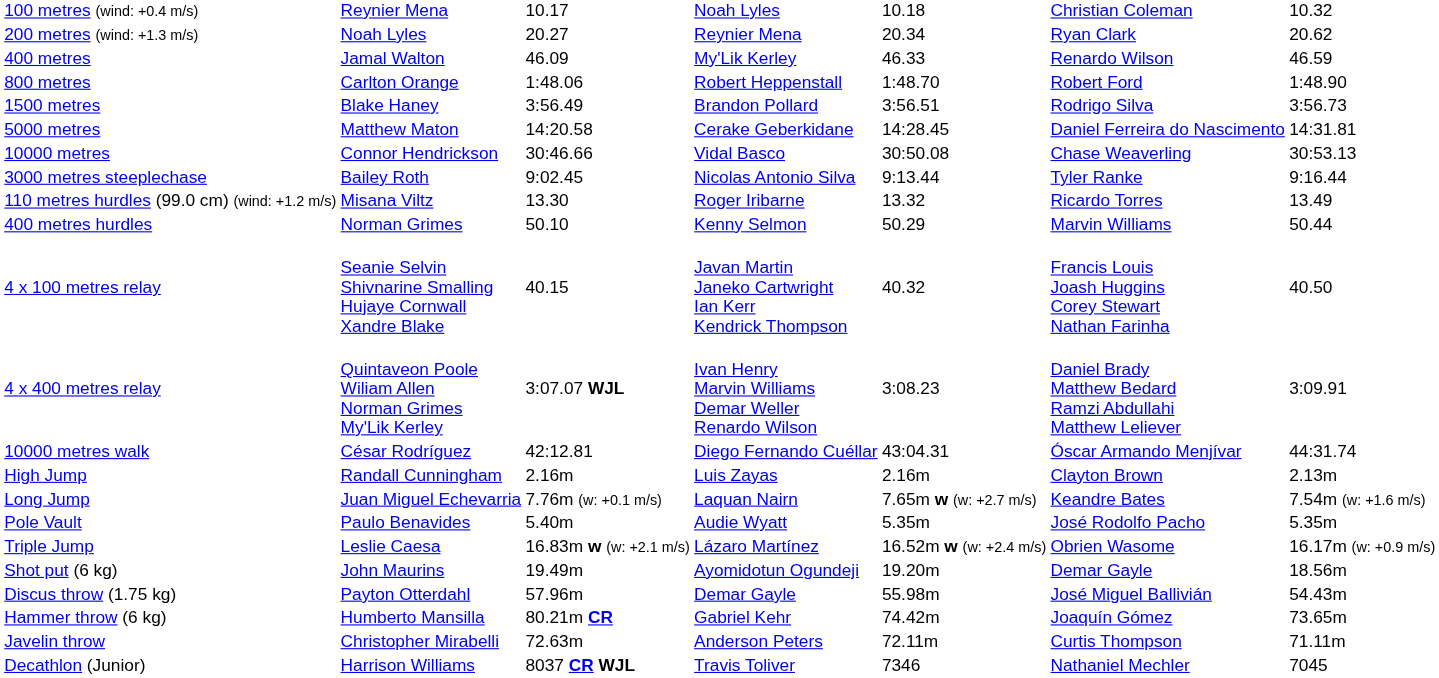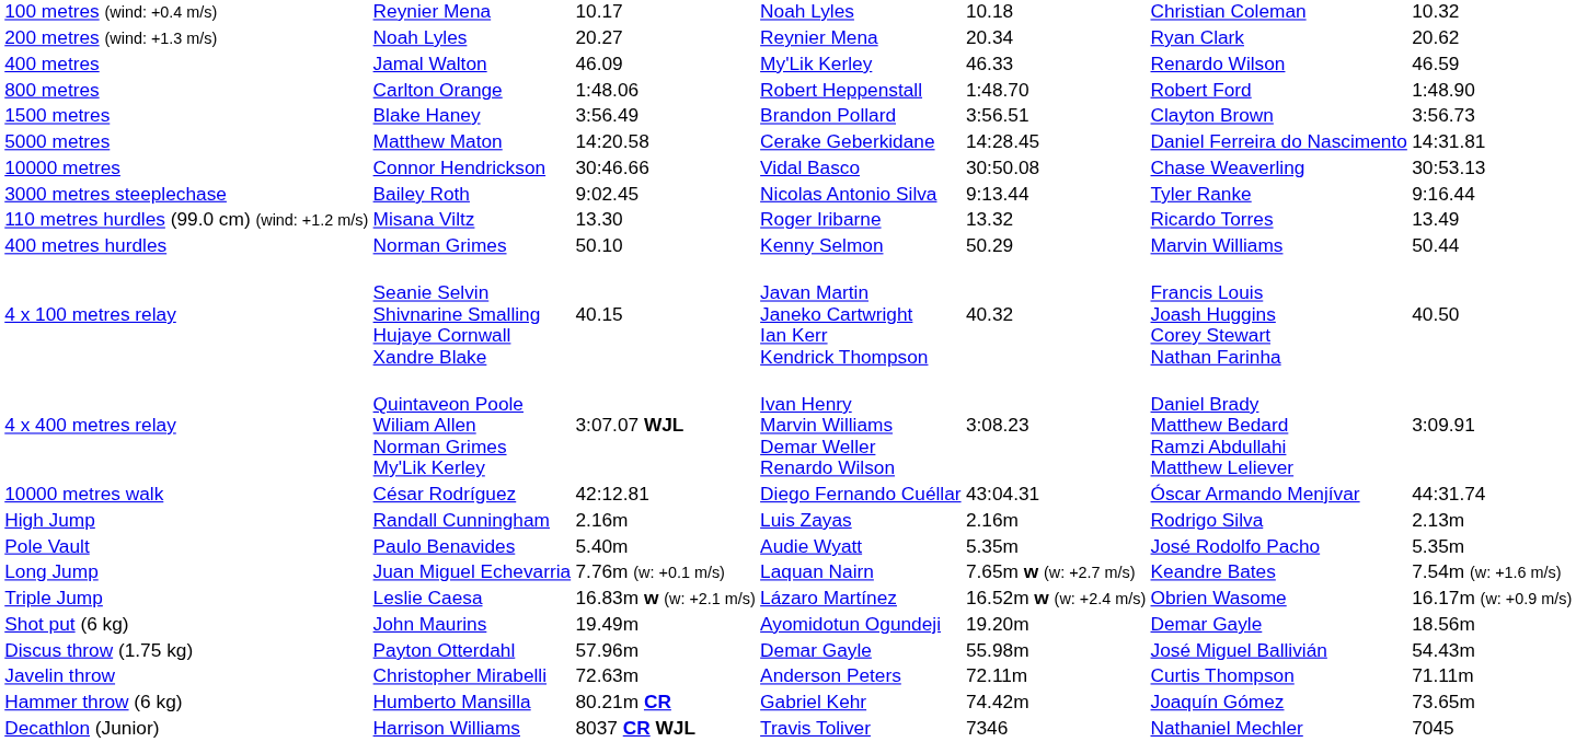1500 metres | column 6: Rodrigo Silva -> Clayton Brown
High Jump | column 6: Clayton Brown -> Rodrigo Silva
rows swapped: Pole Vault <-> Long Jump
rows swapped: Hammer throw (6 kg) <-> Javelin throw
